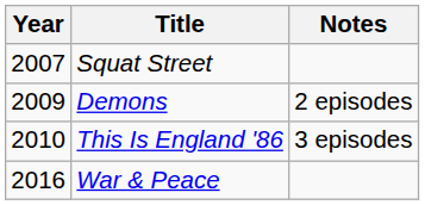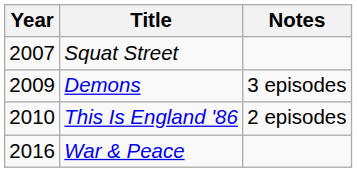Demons | Notes: 2 episodes -> 3 episodes
This Is England '86 | Notes: 3 episodes -> 2 episodes
